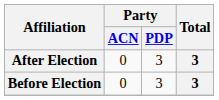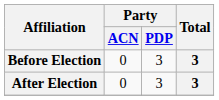rows swapped: Before Election <-> After Election
